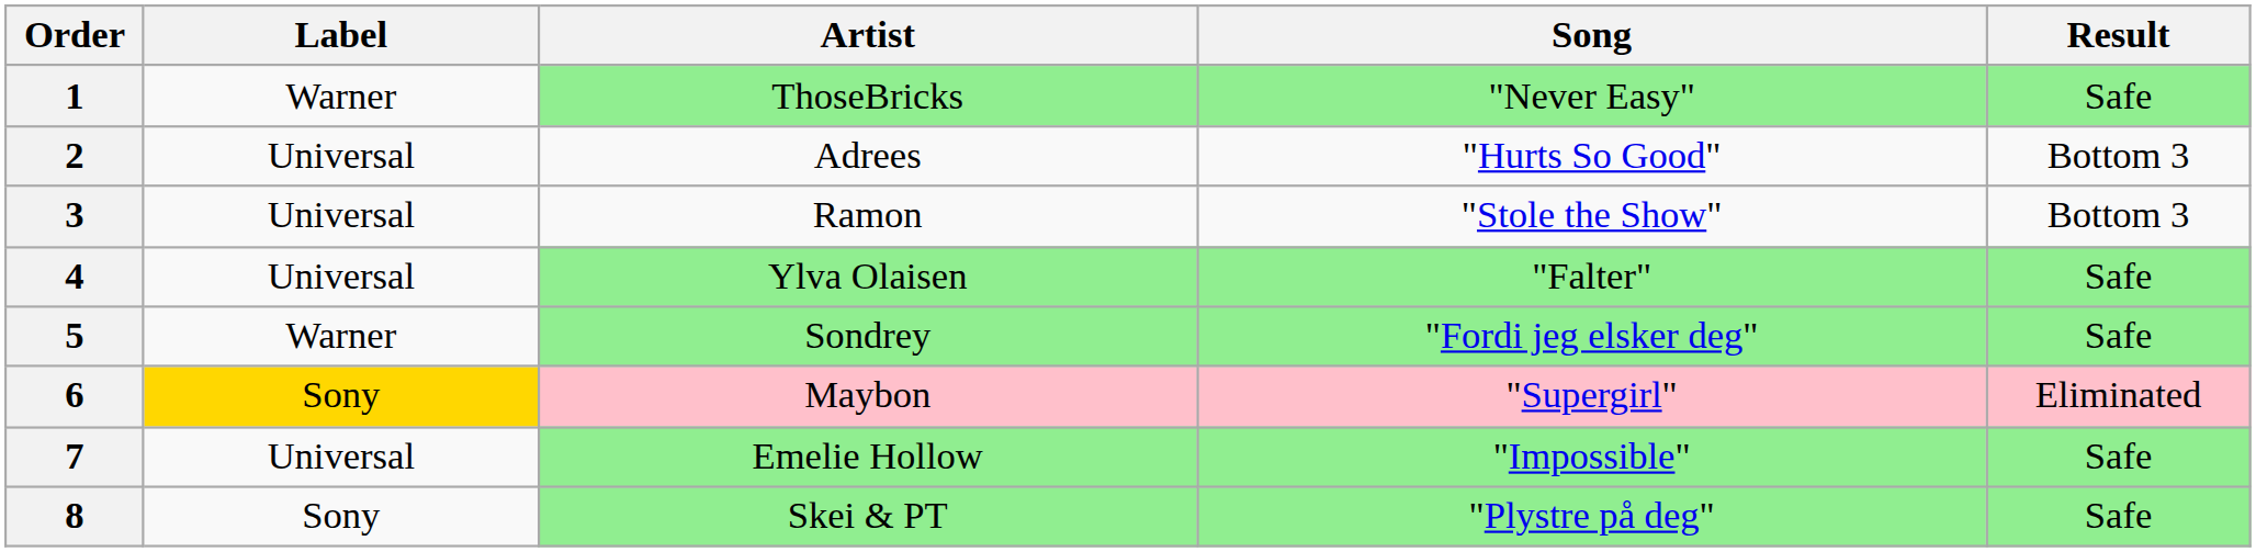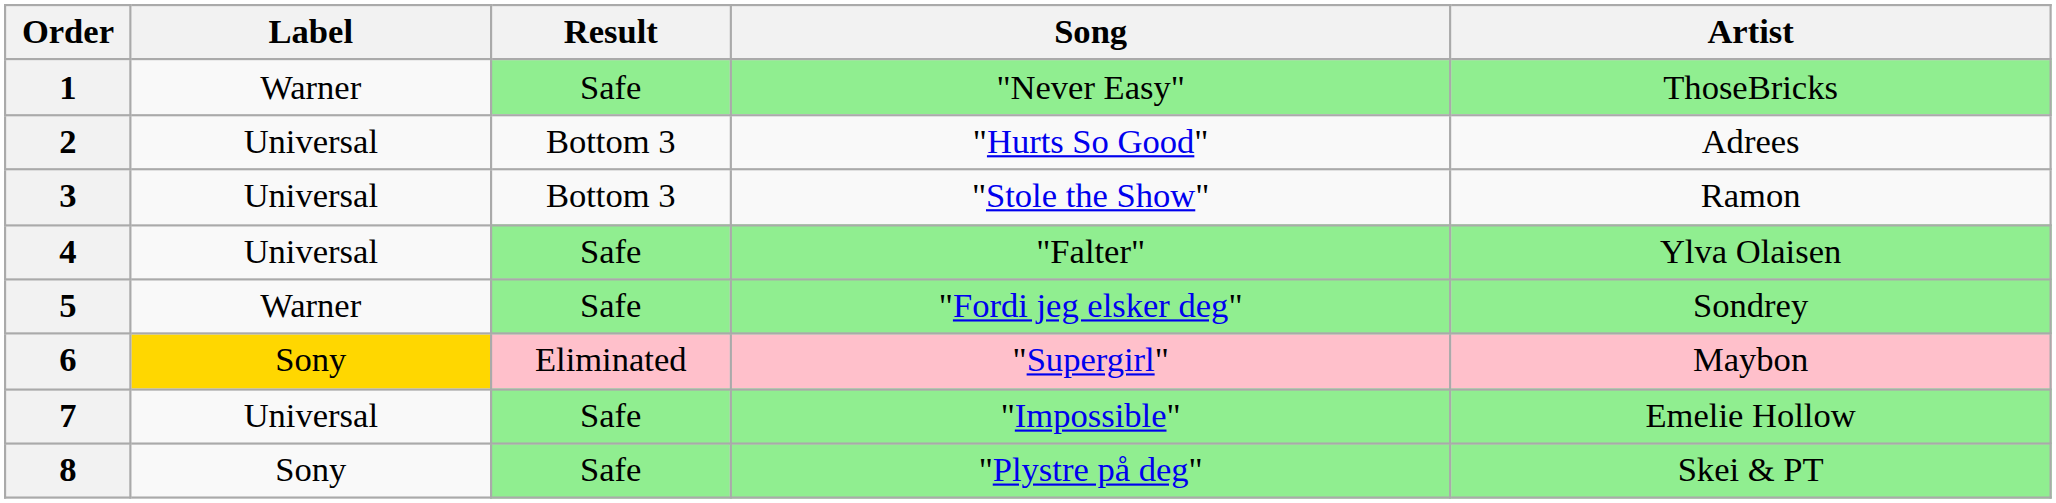columns swapped: Artist <-> Result
